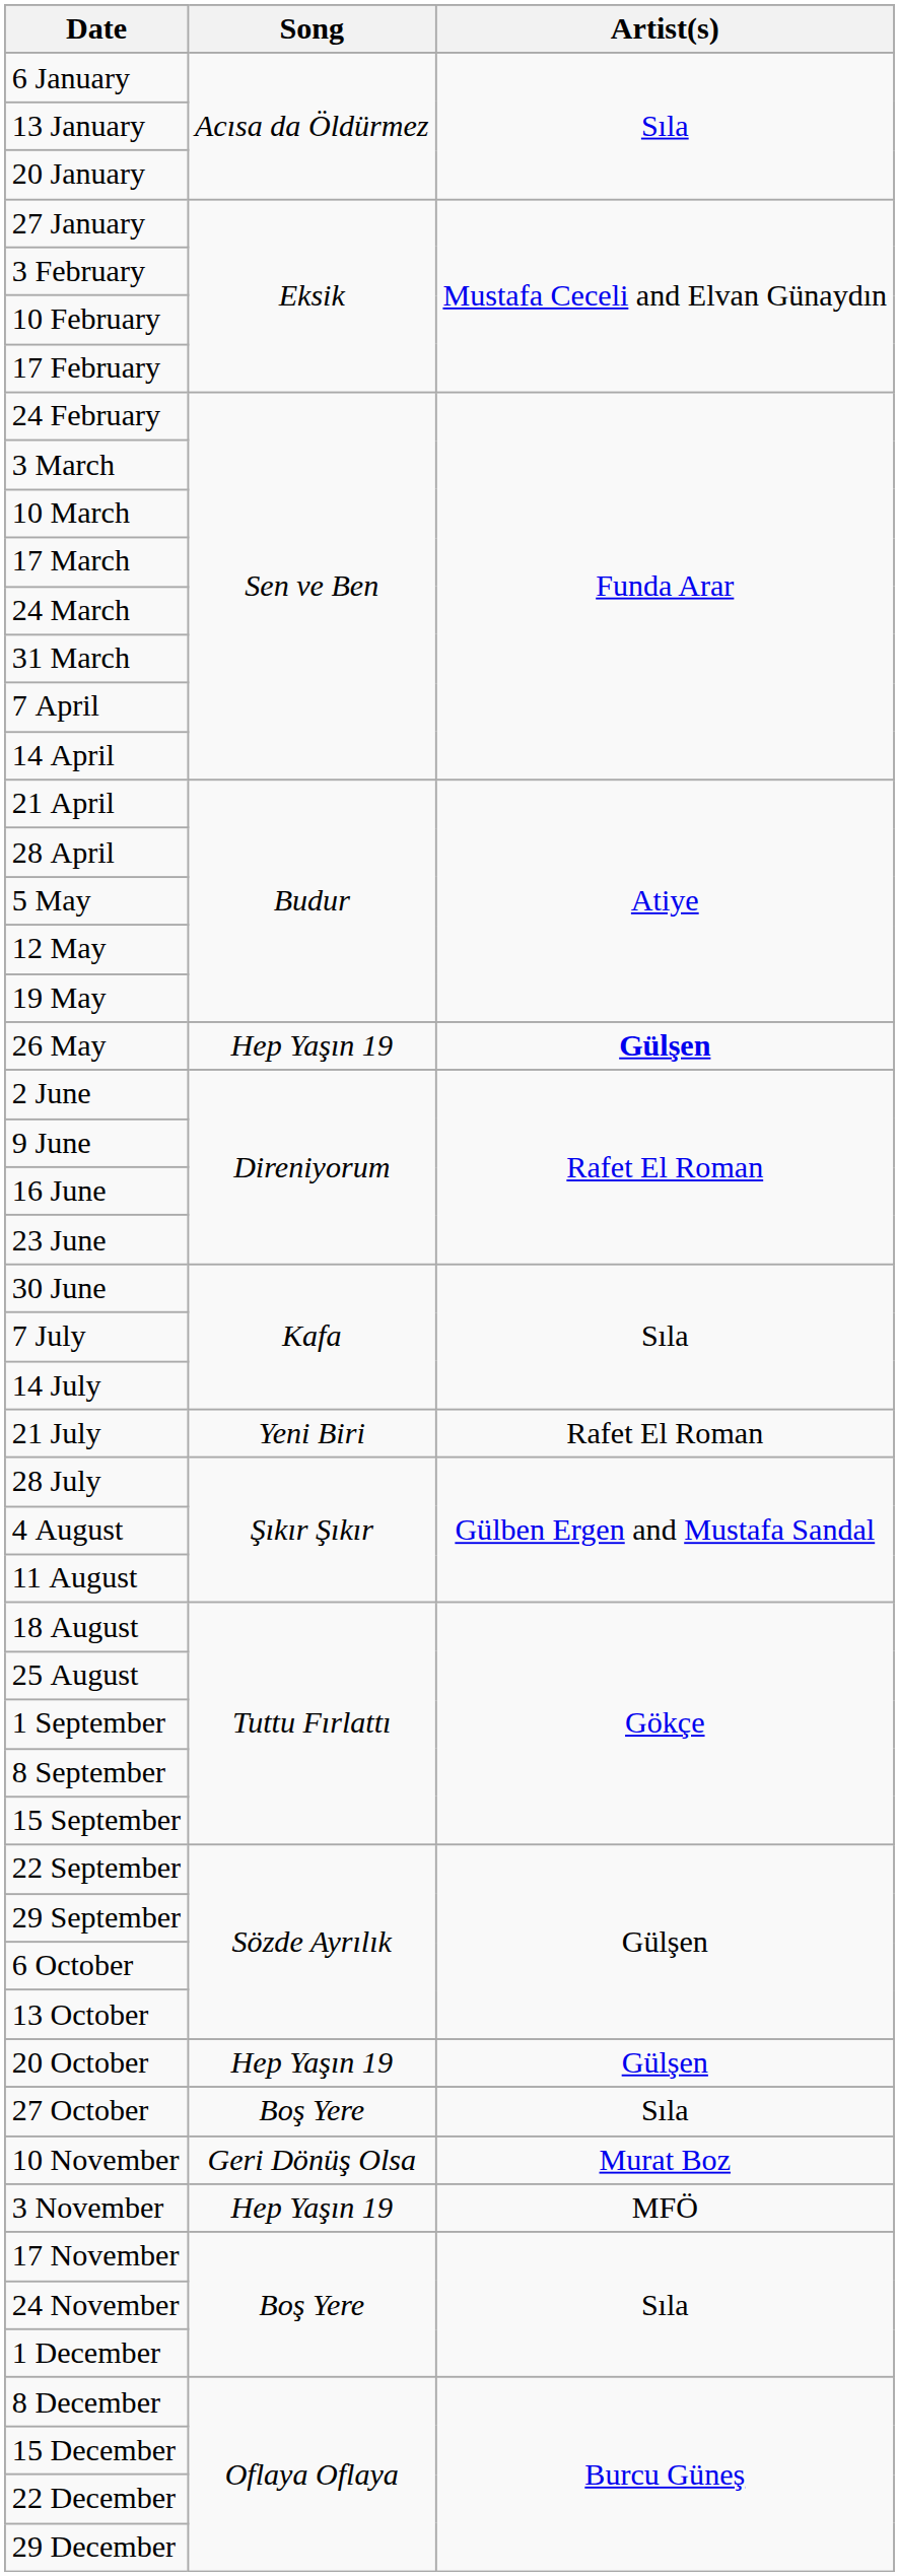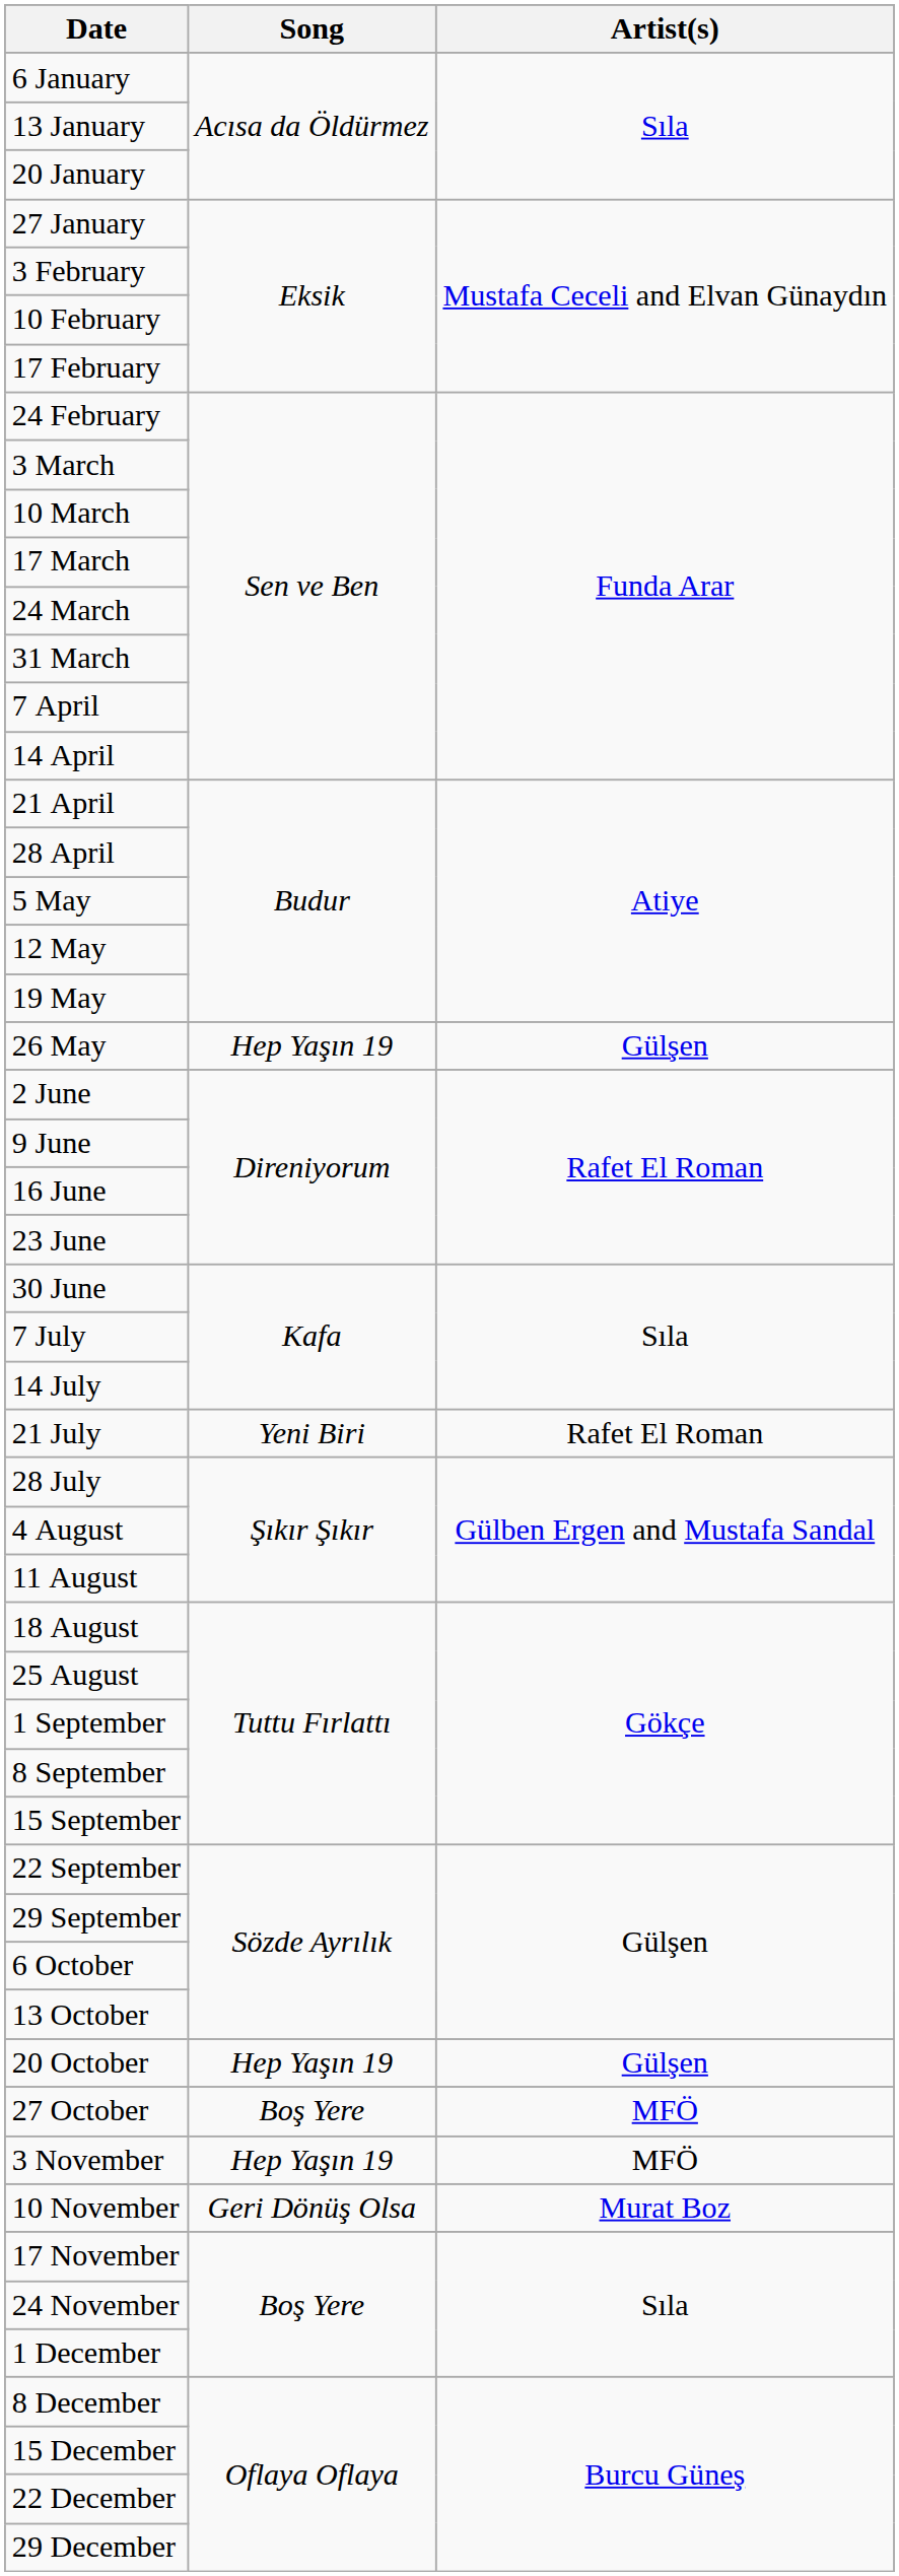26 May | Artist(s): bold -> normal
27 October | Artist(s): Sıla -> MFÖ
rows swapped: 3 November <-> 10 November
